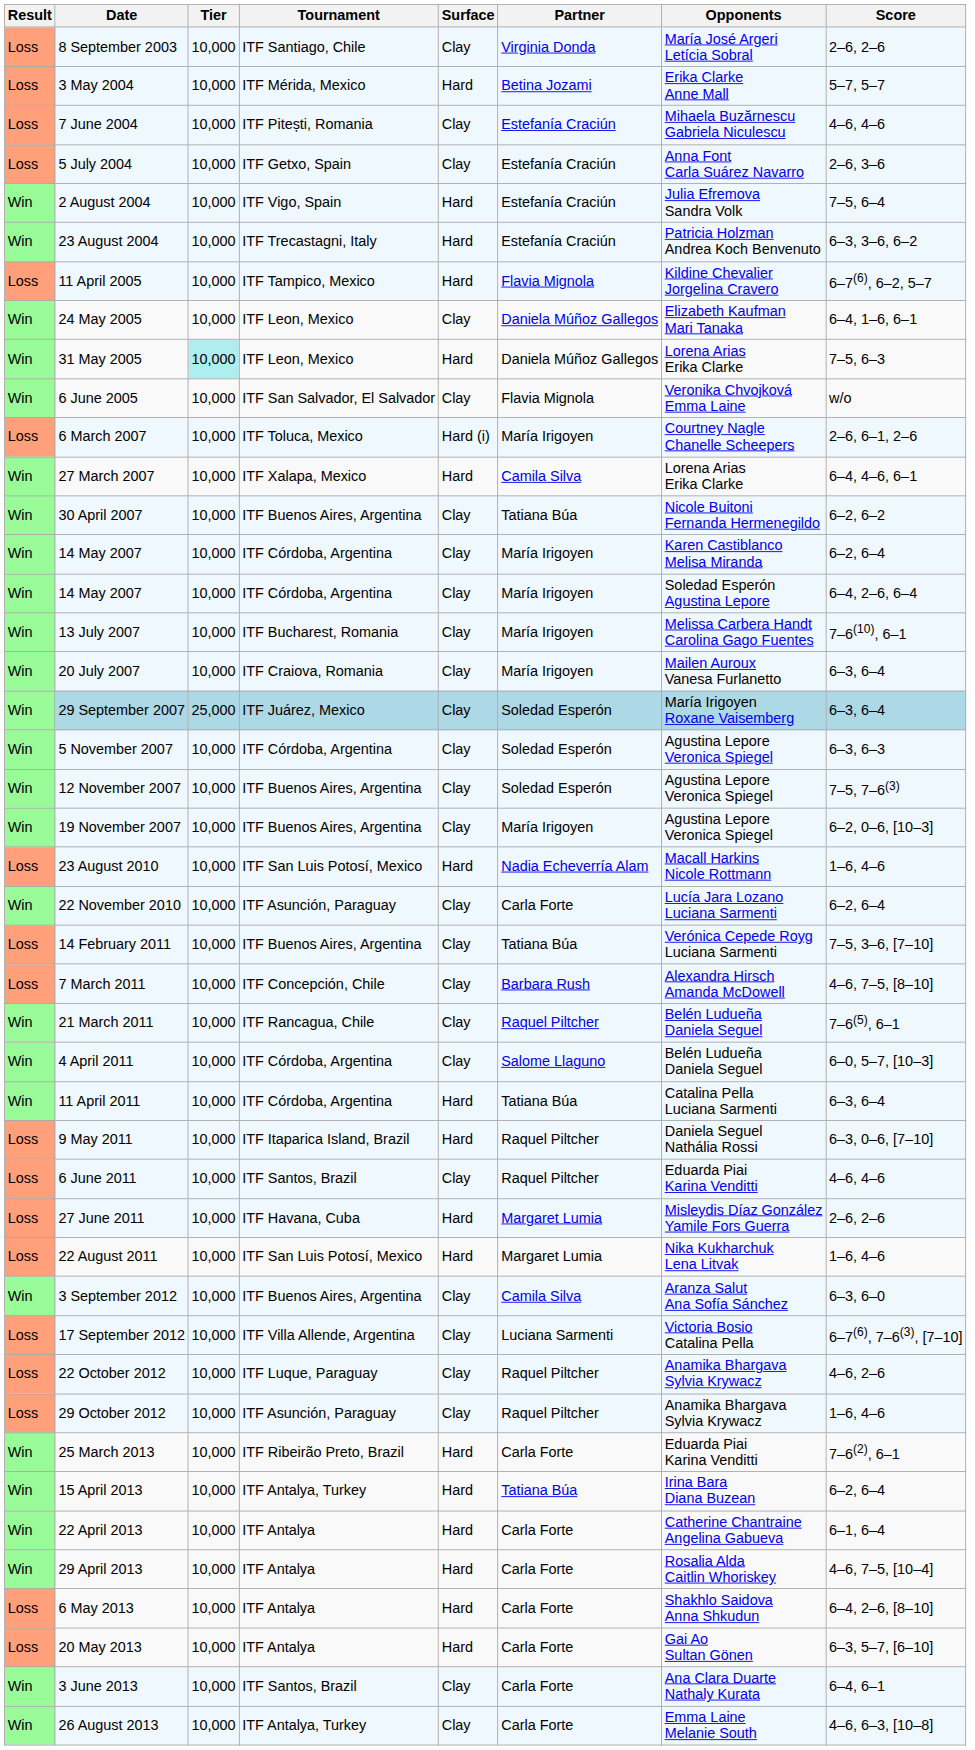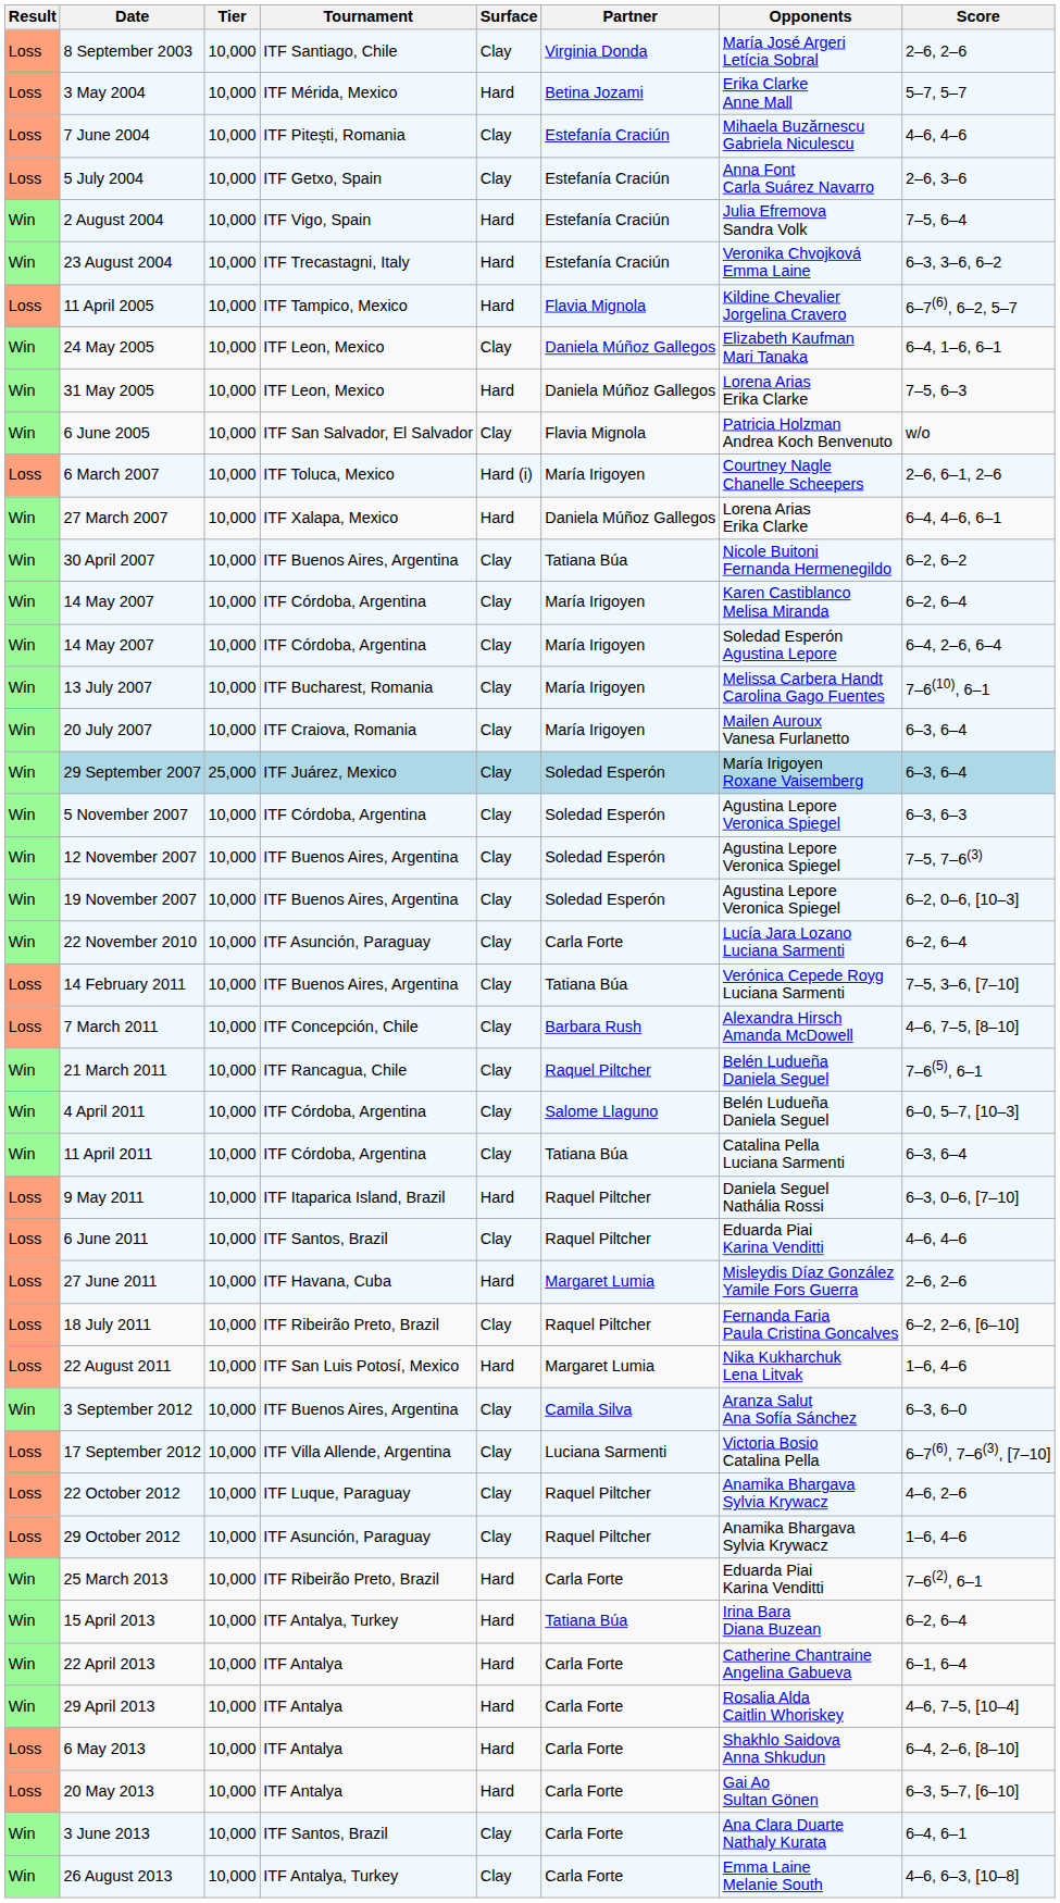23 August 2004 | Opponents: Patricia Holzman Andrea Koch Benvenuto -> Veronika Chvojková Emma Laine
31 May 2005 | Tier: paleturquoise background -> no background
6 June 2005 | Opponents: Veronika Chvojková Emma Laine -> Patricia Holzman Andrea Koch Benvenuto
27 March 2007 | Partner: Camila Silva -> Daniela Múñoz Gallegos
19 November 2007 | Partner: María Irigoyen -> Soledad Esperón
- row: Loss | 23 August 2010 | 10,000 | ITF San Luis Potosí, Mexico | Hard | Nadia Echeverría Alam | Macall Harkins Nicole Rottmann | 1–6, 4–6
11 April 2011 | Surface: Hard -> Clay
+ row: Loss | 18 July 2011 | 10,000 | ITF Ribeirão Preto, Brazil | Clay | Raquel Piltcher | Fernanda Faria Paula Cristina Goncalves | 6–2, 2–6, [6–10]
